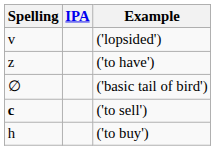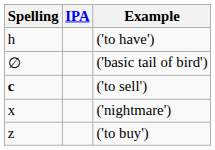- row: v | ('lopsided')
('to have') | Spelling: z -> h
+ row: x | ('nightmare')
('to buy') | Spelling: h -> z
